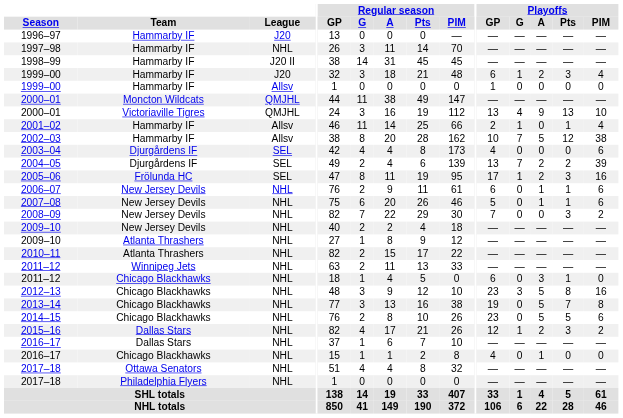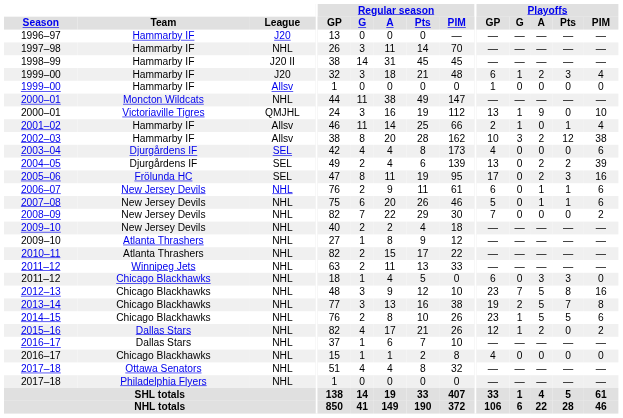2000–01 / Moncton Wildcats | League: QMJHL -> NHL
2000–01 / Victoriaville Tigres | Playoffs / G: 4 -> 1
2000–01 / Victoriaville Tigres | Playoffs / Pts: 13 -> 0
2002–03 | Playoffs / G: 7 -> 3
2002–03 | Playoffs / A: 5 -> 2
2004–05 | Playoffs / G: 7 -> 0
2005–06 | Playoffs / G: 1 -> 0
2008–09 | Playoffs / Pts: 3 -> 0
2011–12 / Chicago Blackhawks | Playoffs / Pts: 1 -> 3
2012–13 | Playoffs / G: 3 -> 7
2013–14 | Playoffs / G: 0 -> 2
2014–15 | Playoffs / G: 0 -> 1
2015–16 | Playoffs / Pts: 3 -> 0
2016–17 / Chicago Blackhawks | Playoffs / A: 1 -> 0
